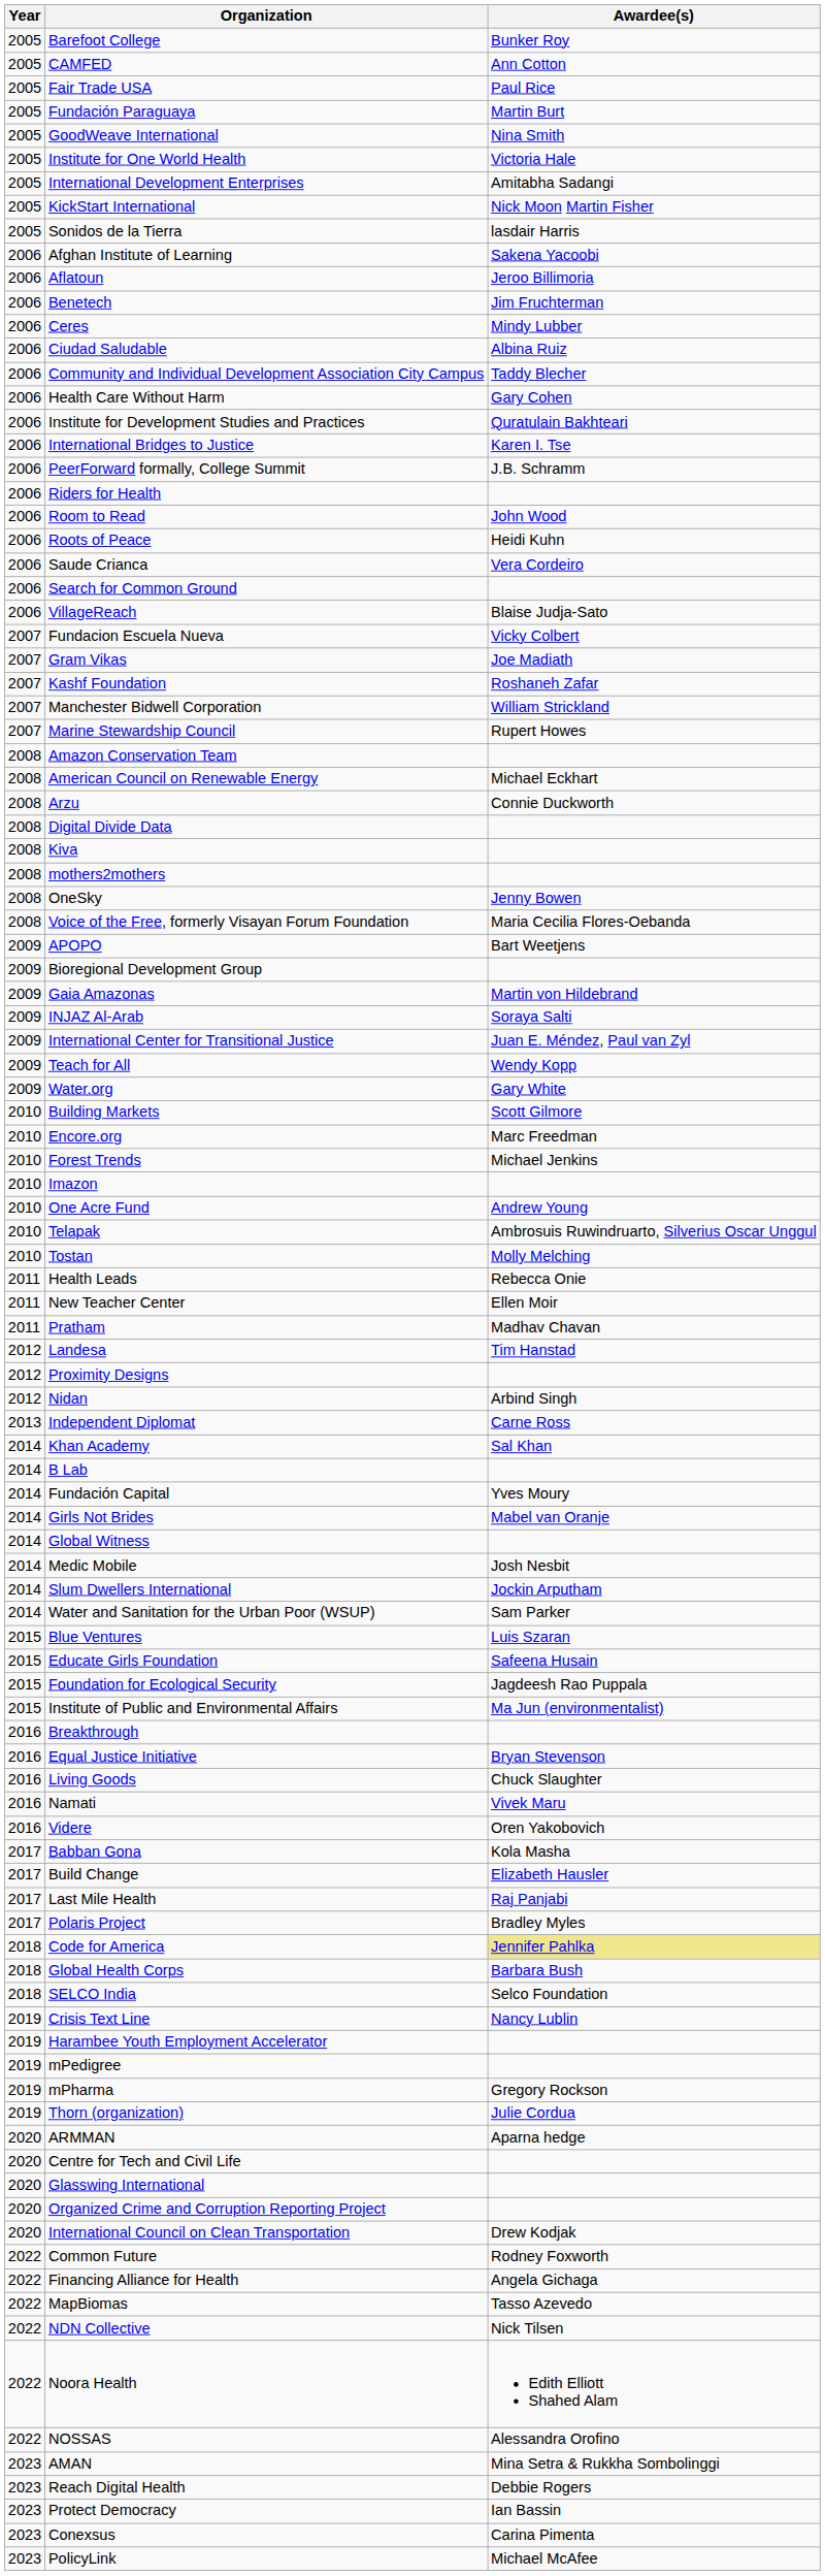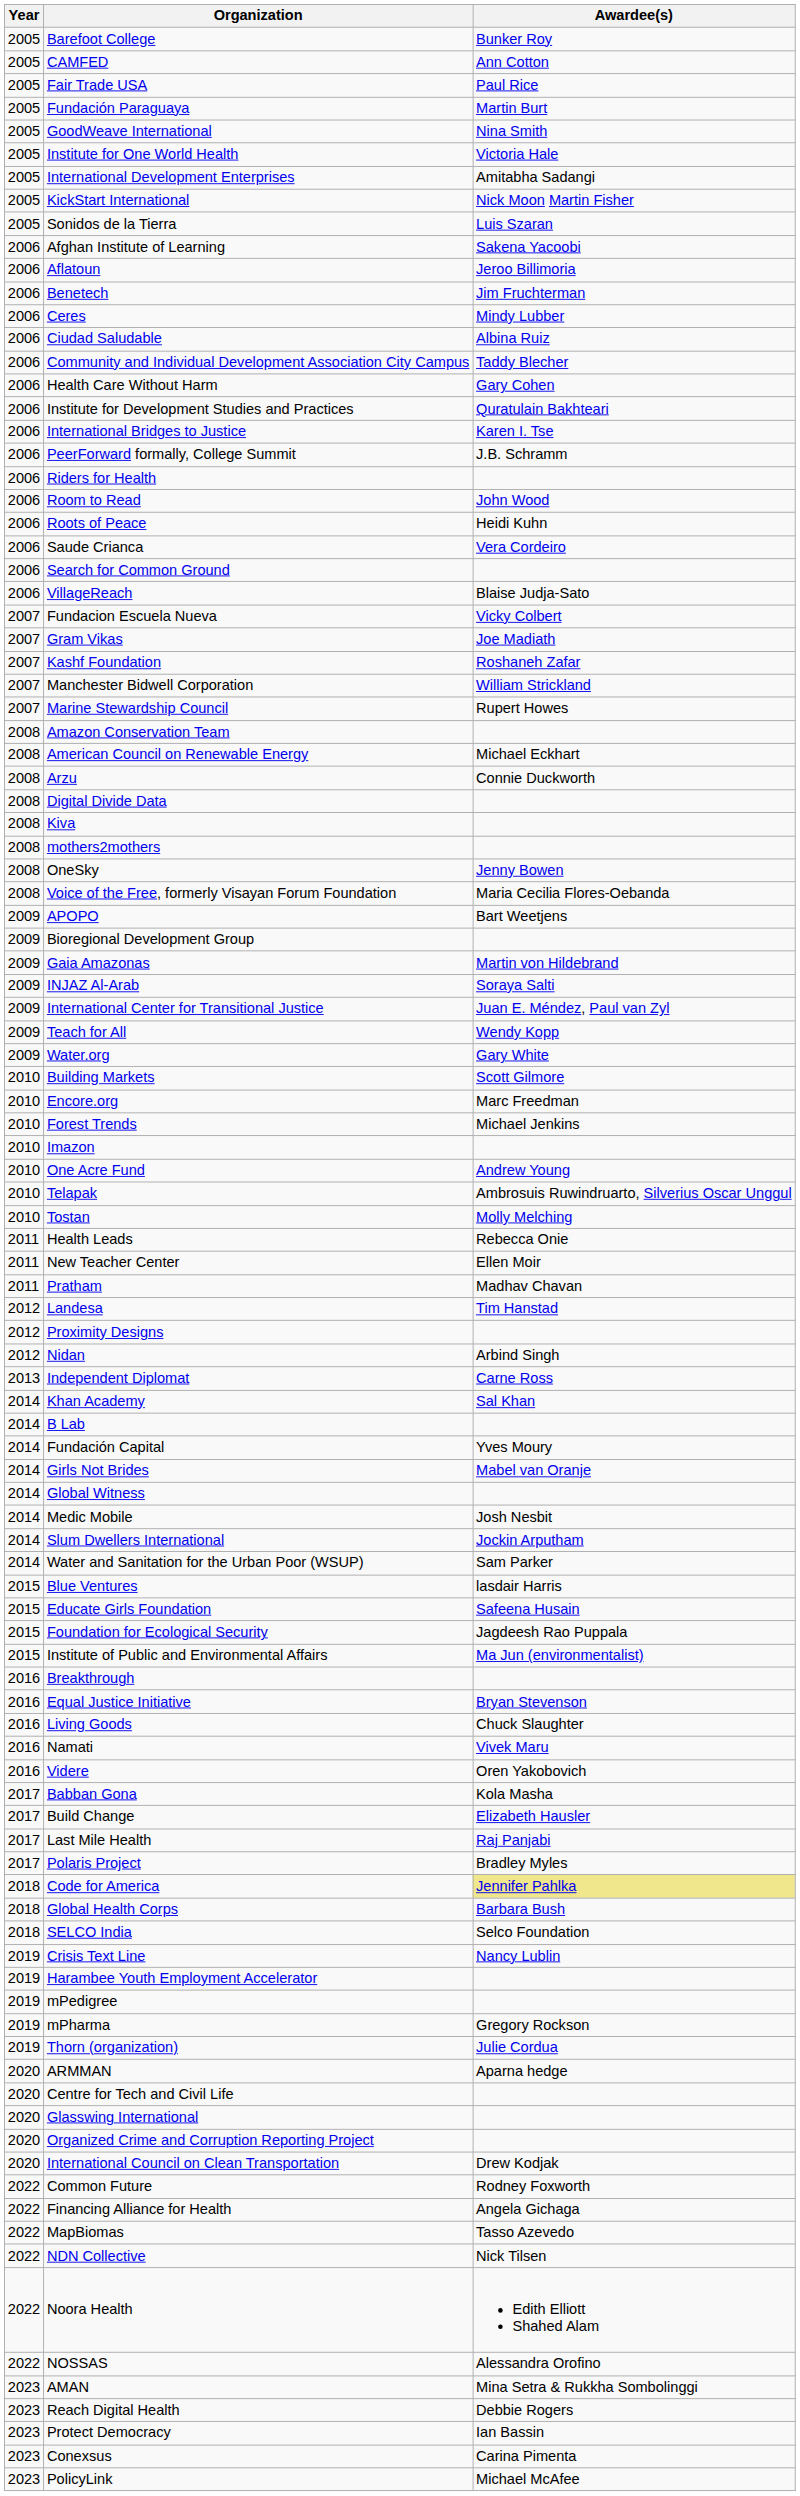Sonidos de la Tierra | Awardee(s): lasdair Harris -> Luis Szaran
Blue Ventures | Awardee(s): Luis Szaran -> lasdair Harris
